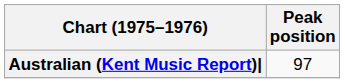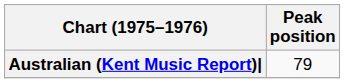Australian (Kent Music Report)| | Peak position: 97 -> 79
